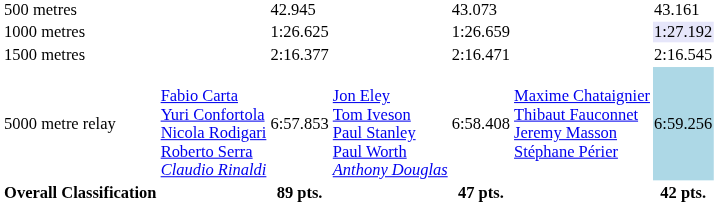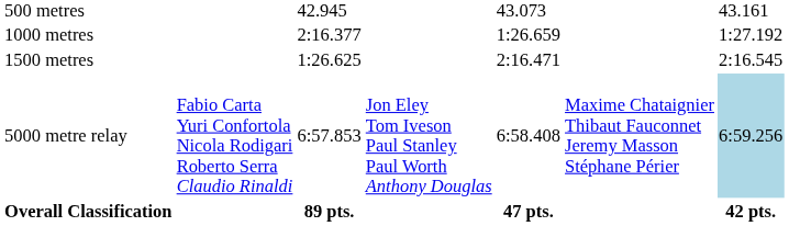1000 metres | column 3: 1:26.625 -> 2:16.377
1000 metres | column 7: lavender background -> no background
1500 metres | column 3: 2:16.377 -> 1:26.625
